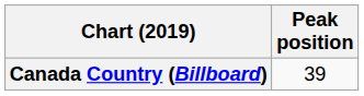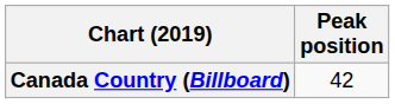Canada Country (Billboard) | Peak position: 39 -> 42
